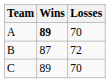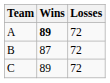A | Losses: 70 -> 72
C | Losses: 70 -> 72
